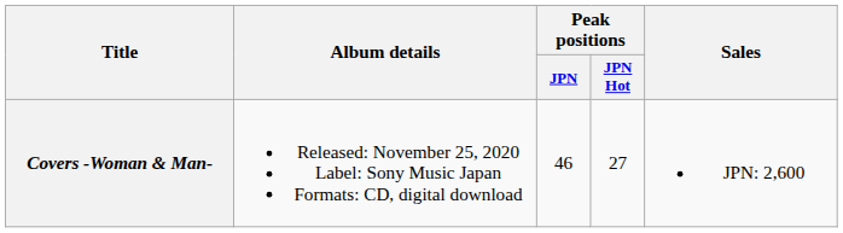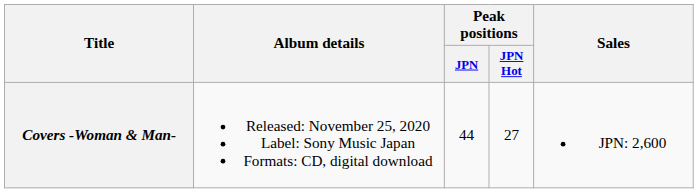Covers -Woman & Man- | Peak positions / JPN: 46 -> 44
